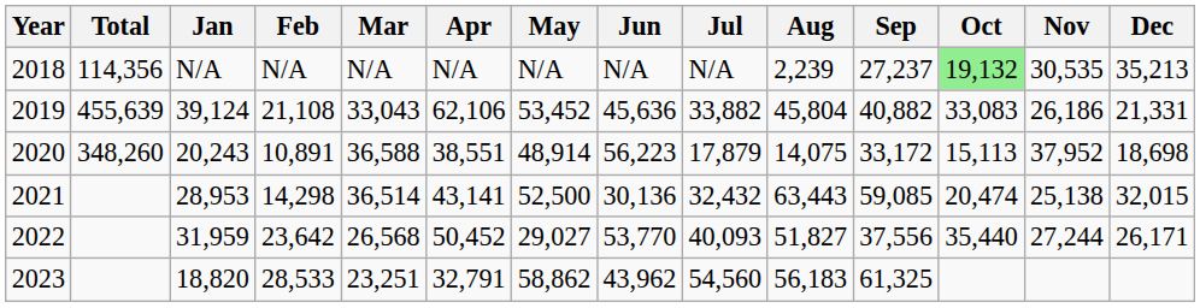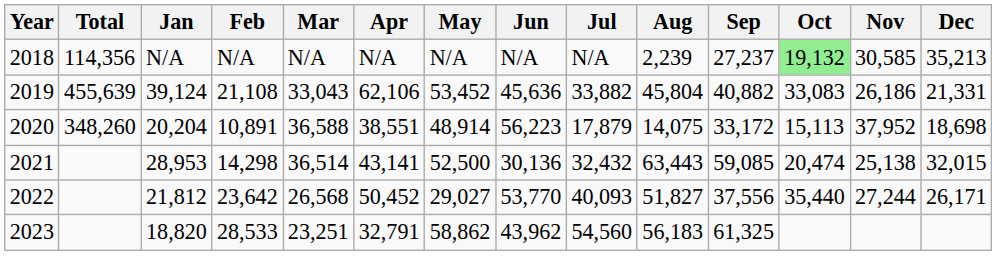2018 | Nov: 30,535 -> 30,585
2020 | Jan: 20,243 -> 20,204
2022 | Jan: 31,959 -> 21,812
